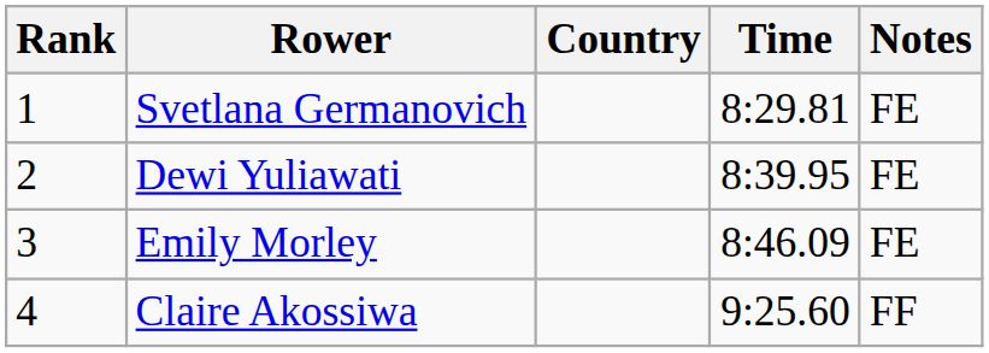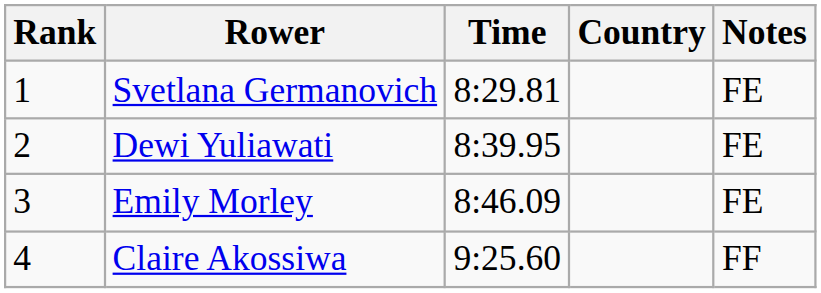columns swapped: Country <-> Time
